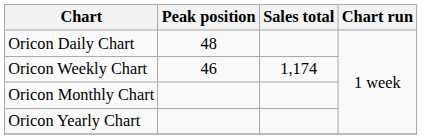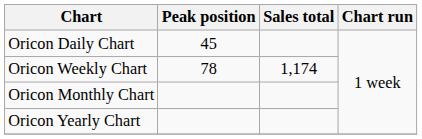Oricon Daily Chart | Peak position: 48 -> 45
Oricon Weekly Chart | Peak position: 46 -> 78
